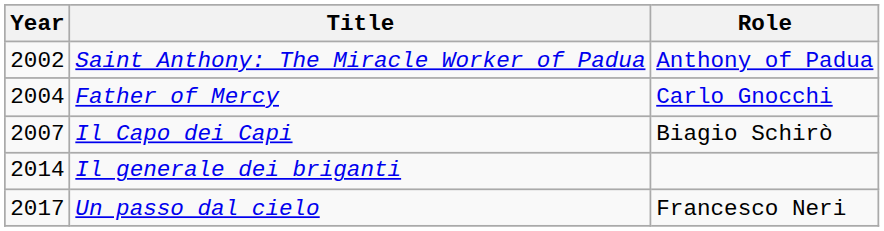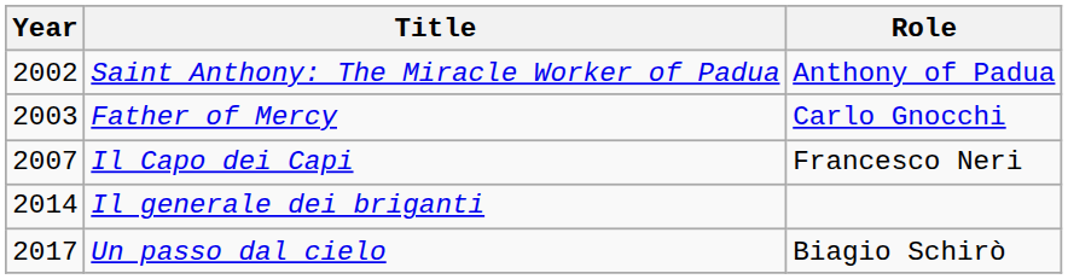Father of Mercy | Year: 2004 -> 2003
Il Capo dei Capi | Role: Biagio Schirò -> Francesco Neri
Un passo dal cielo | Role: Francesco Neri -> Biagio Schirò
